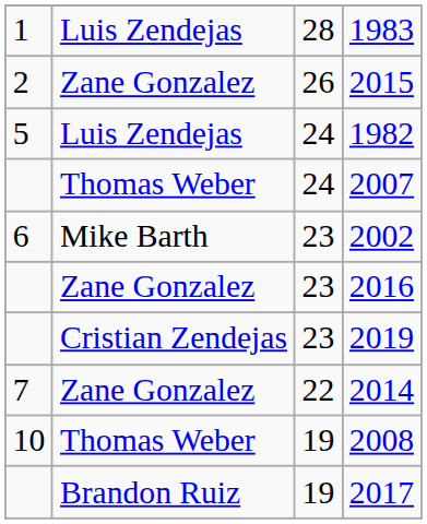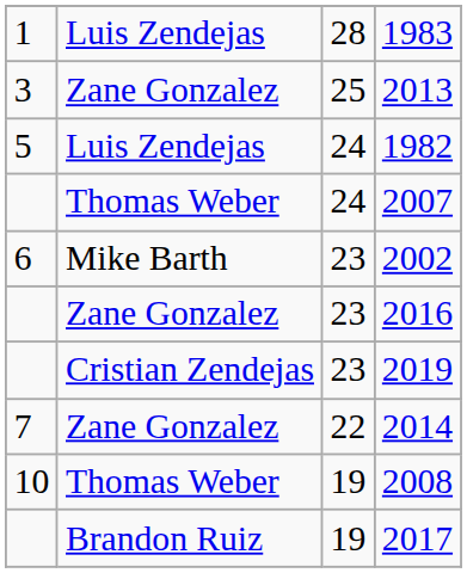- row: 2 | Zane Gonzalez | 26 | 2015
+ row: 3 | Zane Gonzalez | 25 | 2013
